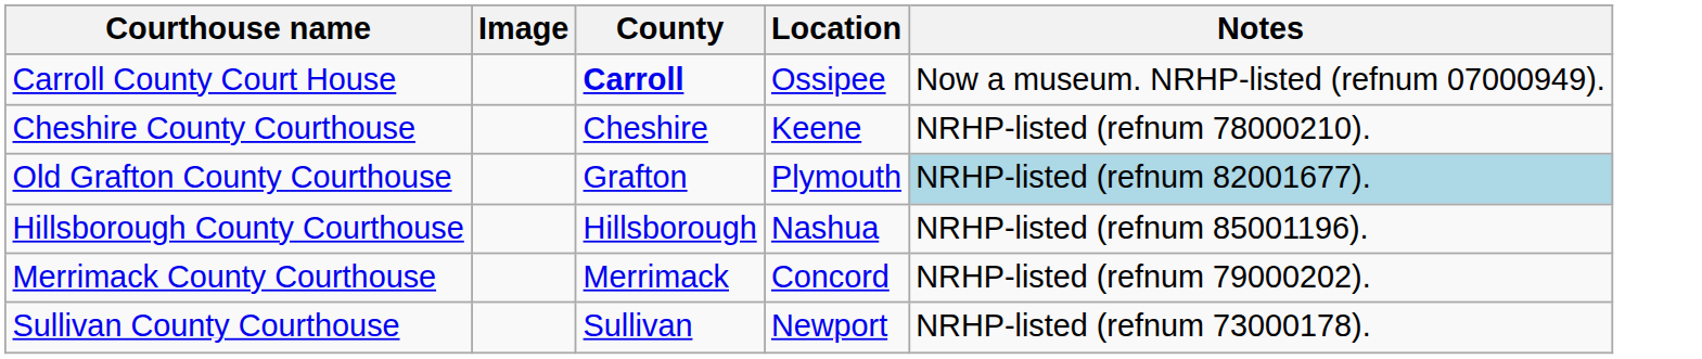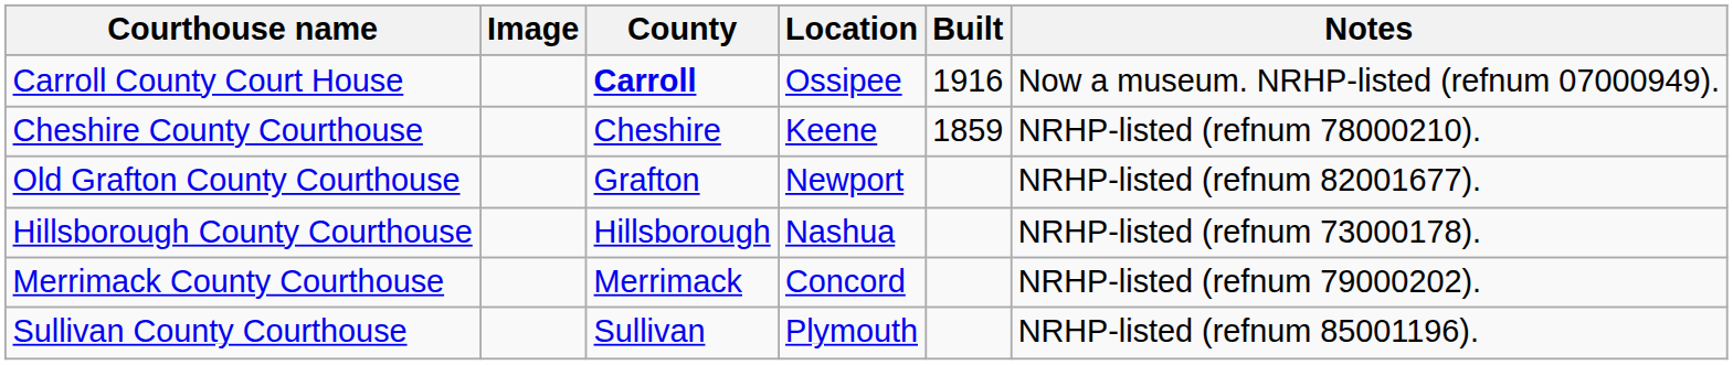+ column: Built | 1916 | 1859
Old Grafton County Courthouse | Location: Plymouth -> Newport
Old Grafton County Courthouse | Notes: lightblue background -> no background
Hillsborough County Courthouse | Notes: NRHP-listed (refnum 85001196). -> NRHP-listed (refnum 73000178).
Sullivan County Courthouse | Location: Newport -> Plymouth
Sullivan County Courthouse | Notes: NRHP-listed (refnum 73000178). -> NRHP-listed (refnum 85001196).
